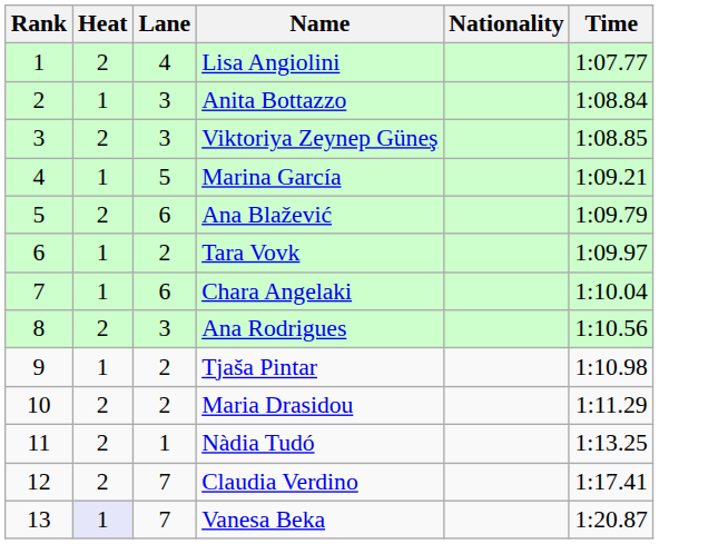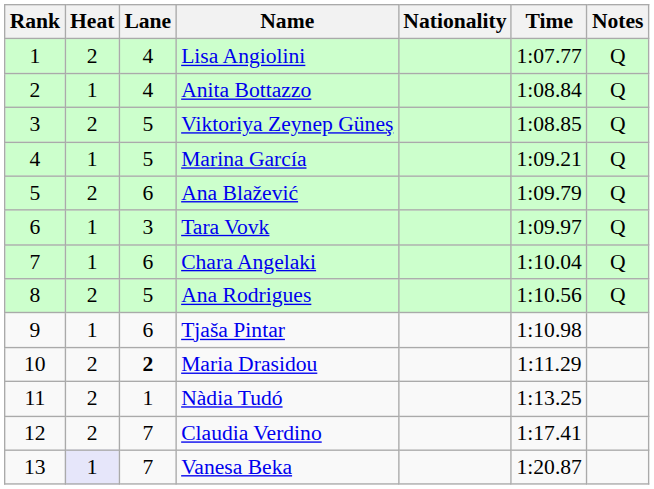+ column: Notes | Q | Q | Q | Q | Q | Q | Q | Q
Anita Bottazzo | Lane: 3 -> 4
Viktoriya Zeynep Güneş | Lane: 3 -> 5
Tara Vovk | Lane: 2 -> 3
Ana Rodrigues | Lane: 3 -> 5
Tjaša Pintar | Lane: 2 -> 6
Maria Drasidou | Lane: normal -> bold
